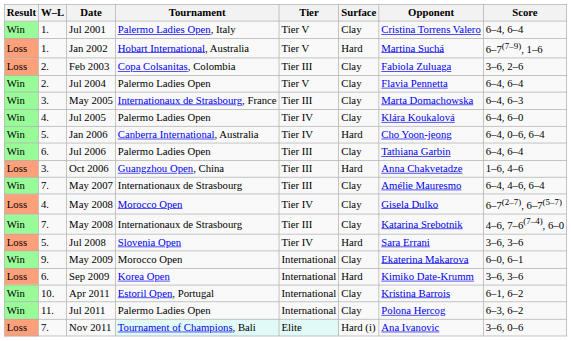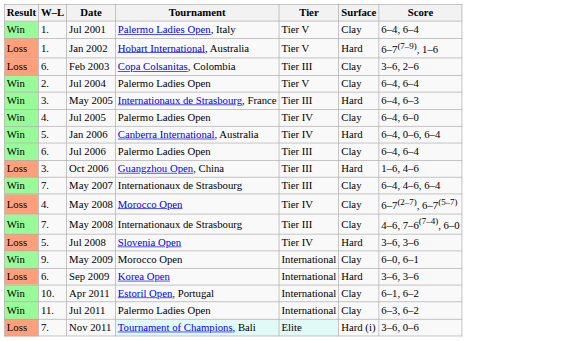- column: Opponent | Cristina Torrens Valero | Martina Suchá | Fabiola Zuluaga | Flavia Pennetta | Marta Domachowska | Klára Koukalová | Cho Yoon-jeong | Tathiana Garbin | Anna Chakvetadze | Amélie Mauresmo | Gisela Dulko | Katarina Srebotnik | Sara Errani | Ekaterina Makarova | Kimiko Date-Krumm | Kristina Barrois | Polona Hercog | Ana Ivanovic
Feb 2003 | W–L: 2. -> 6.
May 2005 | Surface: Clay -> Hard
